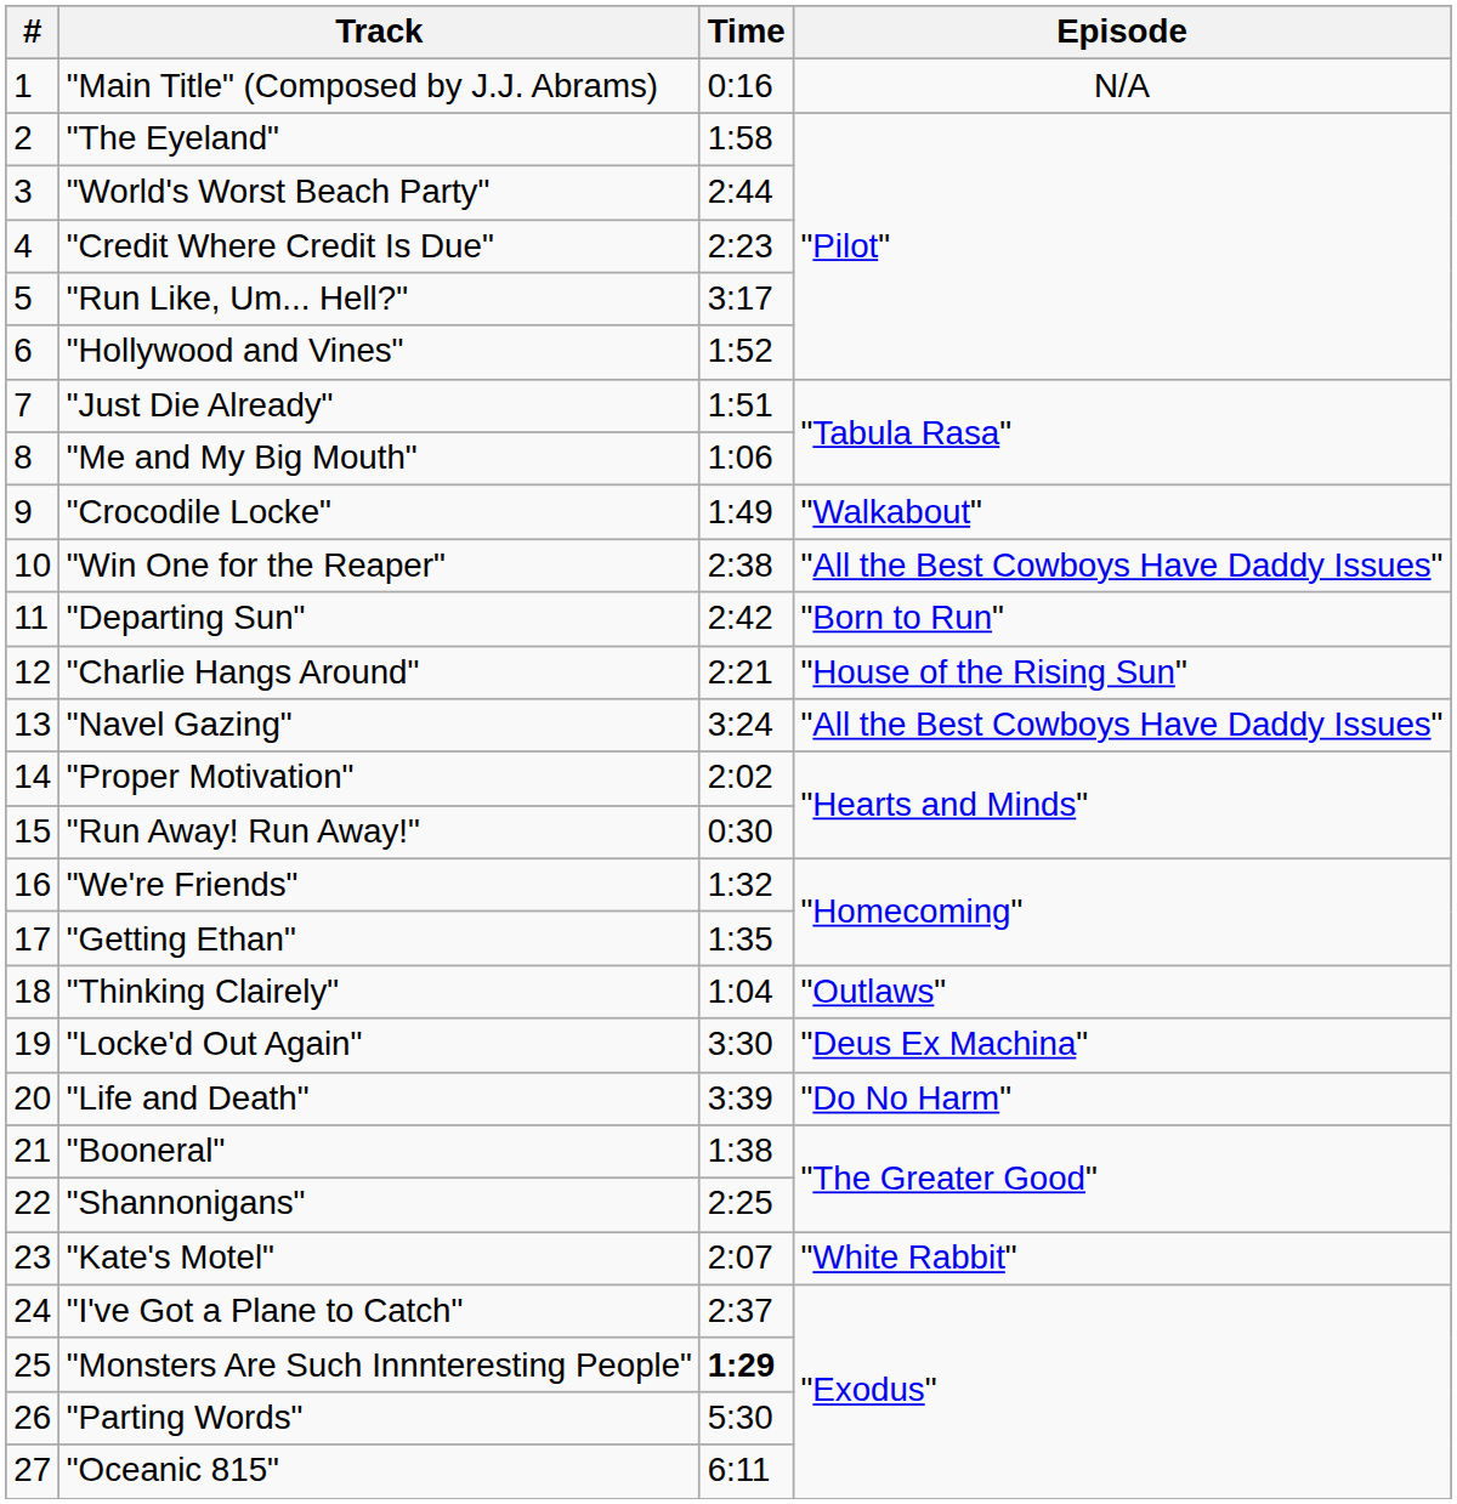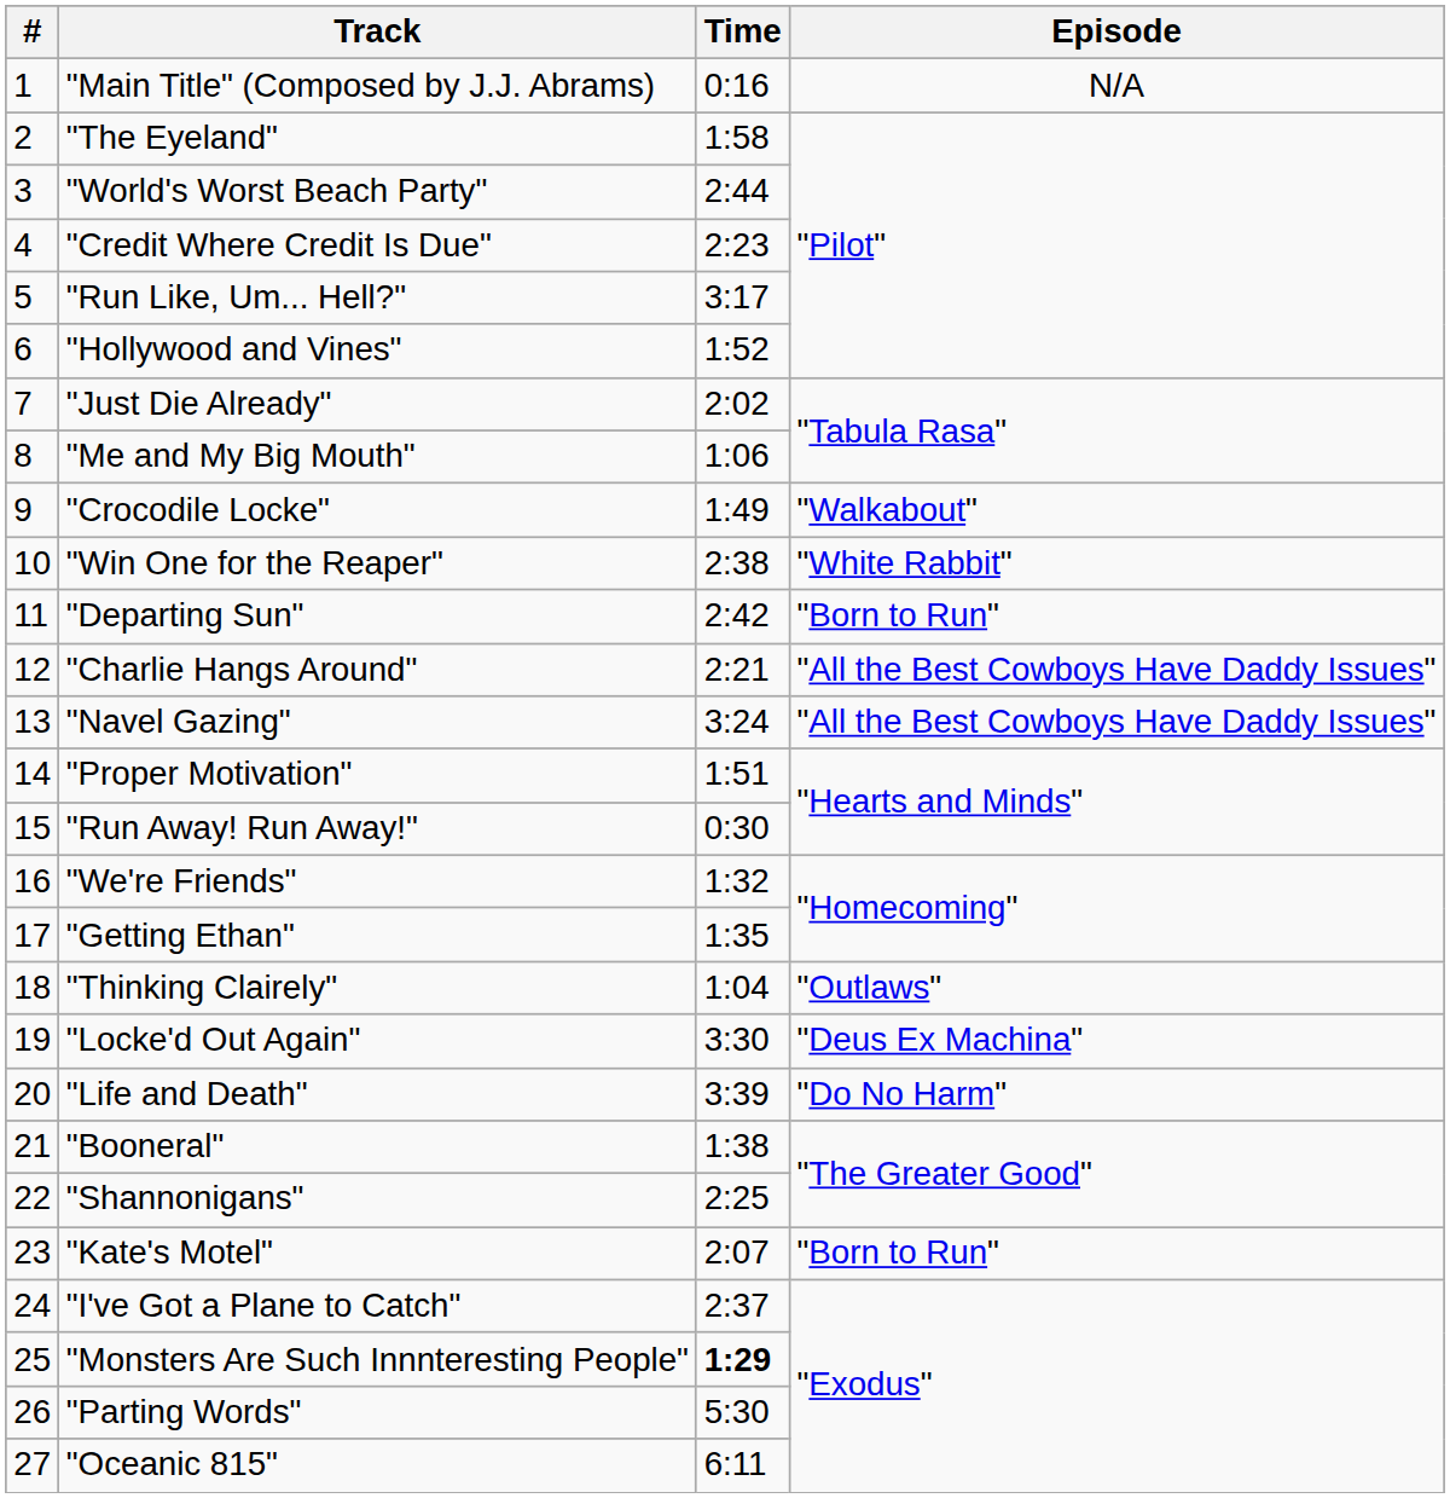"Just Die Already" | Time: 1:51 -> 2:02
"Win One for the Reaper" | Episode: "All the Best Cowboys Have Daddy Issues" -> "White Rabbit"
"Charlie Hangs Around" | Episode: "House of the Rising Sun" -> "All the Best Cowboys Have Daddy Issues"
"Proper Motivation" | Time: 2:02 -> 1:51
"Kate's Motel" | Episode: "White Rabbit" -> "Born to Run"
